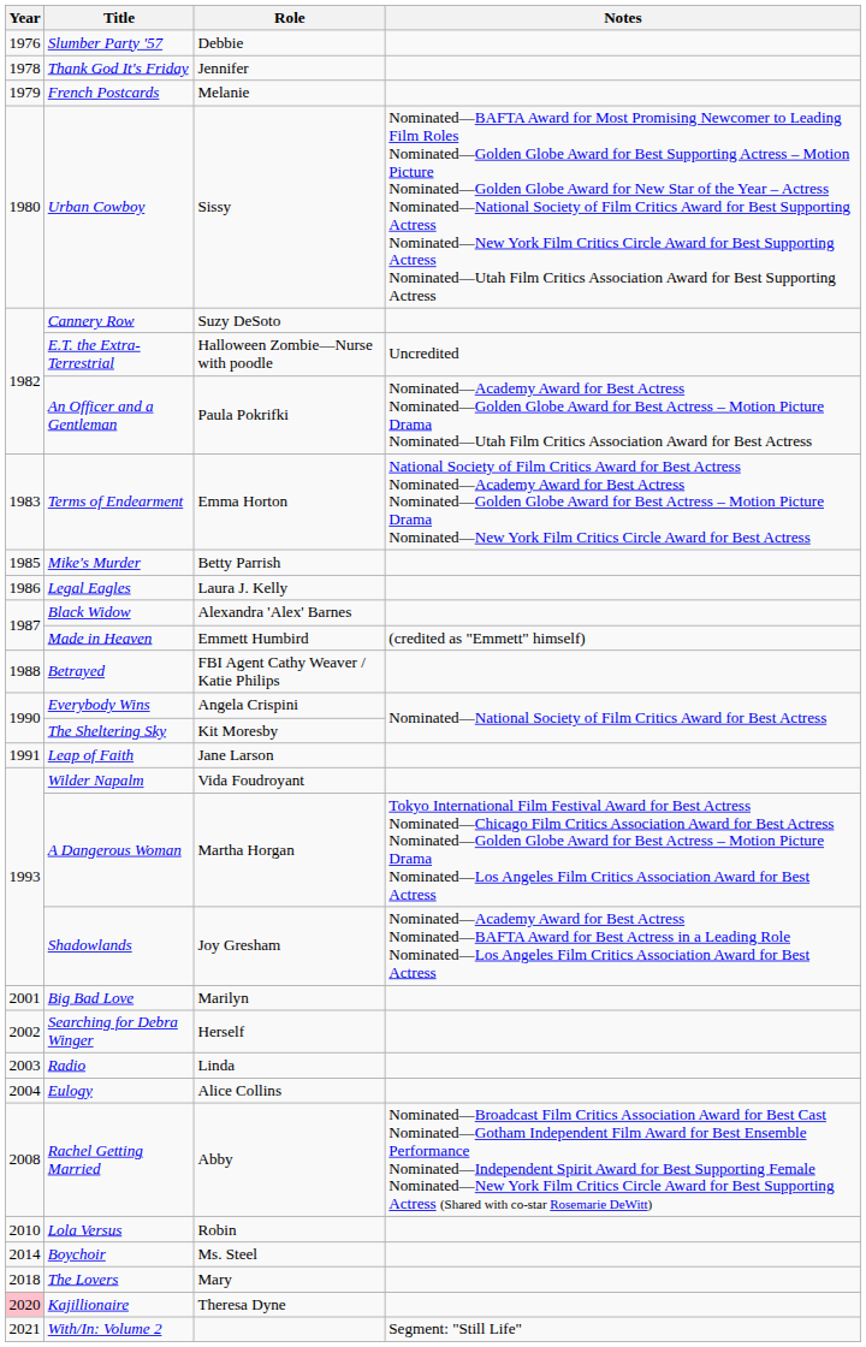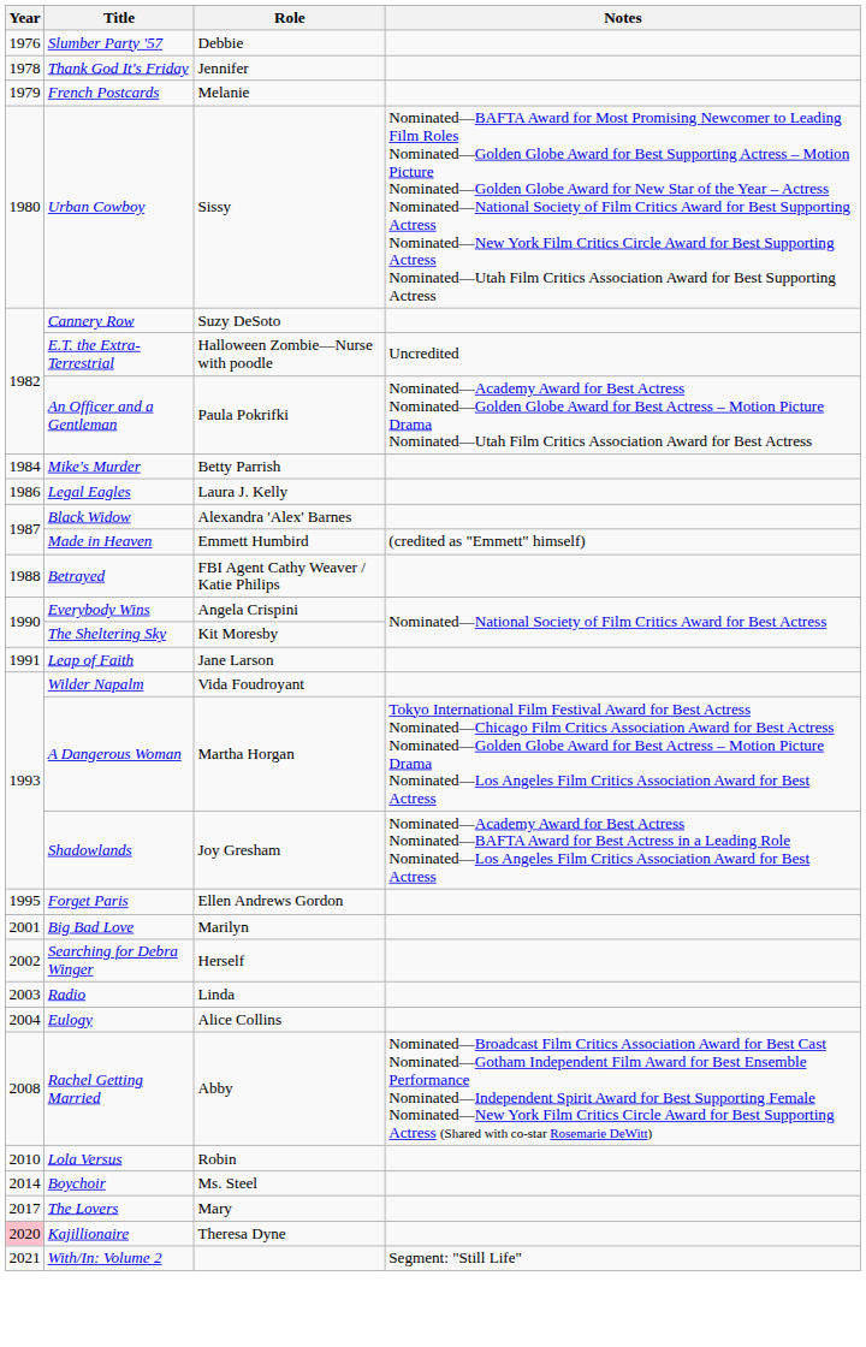- row: 1983 | Terms of Endearment | Emma Horton | National Society of Film Critics Award for Best Actress Nominated—Academy Award for Best Actress Nominated—Golden Globe Award for Best Actress – Motion Picture Drama Nominated—New York Film Critics Circle Award for Best Actress
Mike's Murder | Year: 1985 -> 1984
+ row: 1995 | Forget Paris | Ellen Andrews Gordon
The Lovers | Year: 2018 -> 2017
